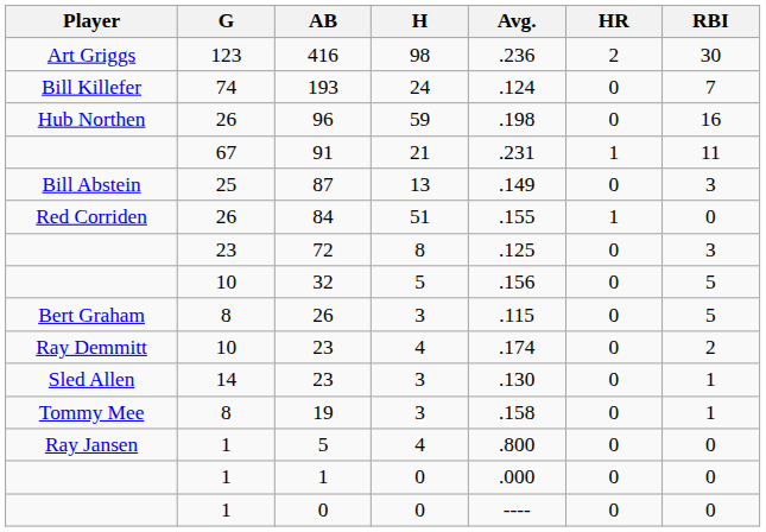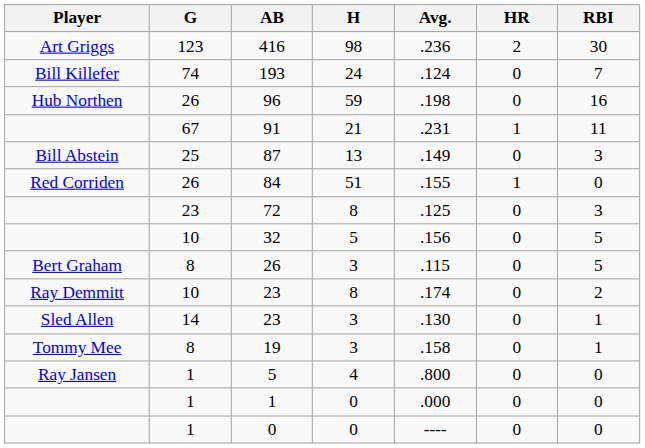Ray Demmitt / 23 | H: 4 -> 8
